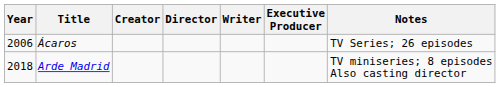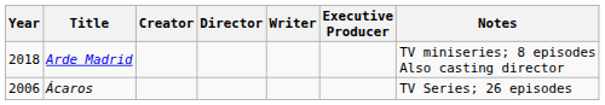rows swapped: Ácaros <-> Arde Madrid
